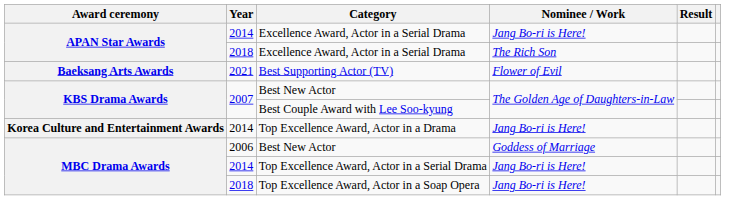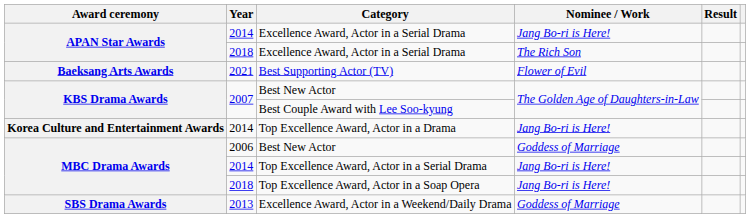+ row: SBS Drama Awards | 2013 | Excellence Award, Actor in a Weekend/Daily Drama | Goddess of Marriage
